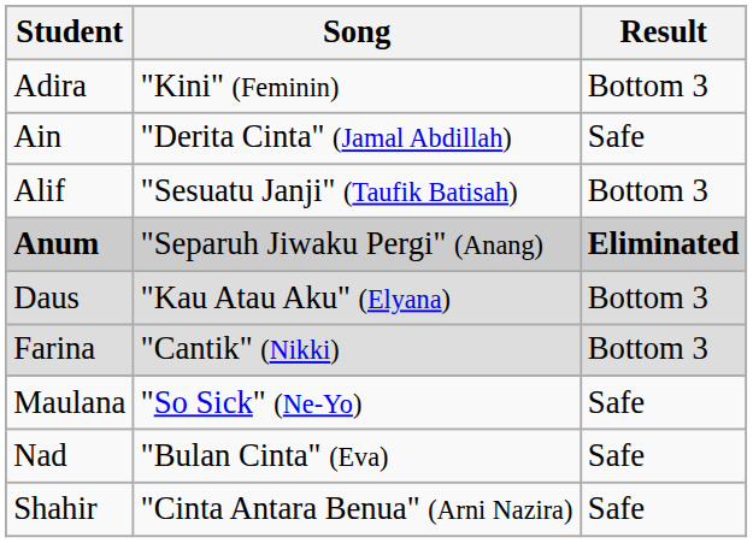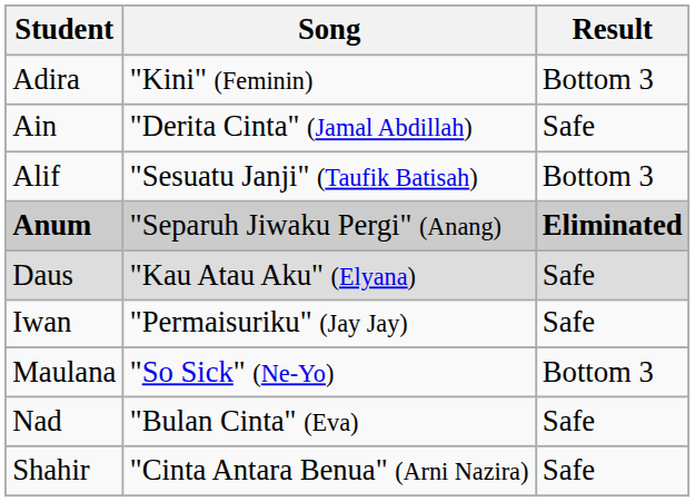Daus | Result: Bottom 3 -> Safe
- row: Farina | "Cantik" (Nikki) | Bottom 3
+ row: Iwan | "Permaisuriku" (Jay Jay) | Safe
Maulana | Result: Safe -> Bottom 3
